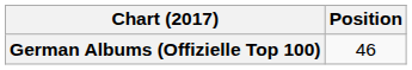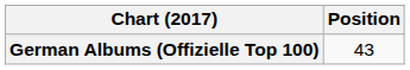German Albums (Offizielle Top 100) | Position: 46 -> 43
